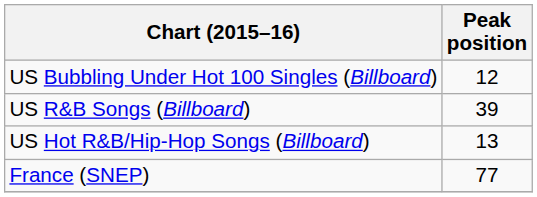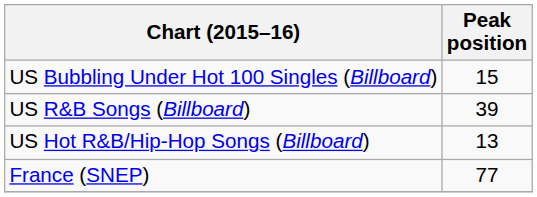US Bubbling Under Hot 100 Singles (Billboard) | Peak position: 12 -> 15
